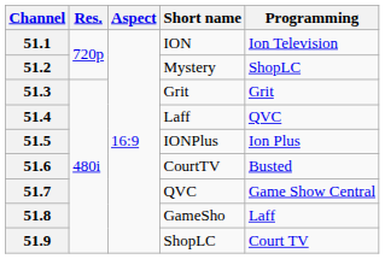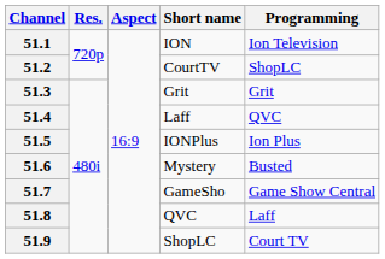51.2 | Short name: Mystery -> CourtTV
51.6 | Short name: CourtTV -> Mystery
51.7 | Short name: QVC -> GameSho
51.8 | Short name: GameSho -> QVC
